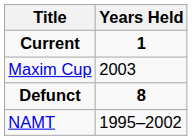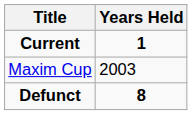- row: NAMT | 1995–2002
